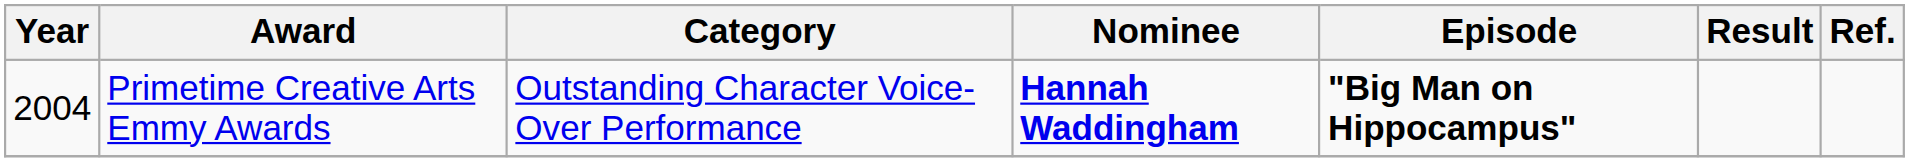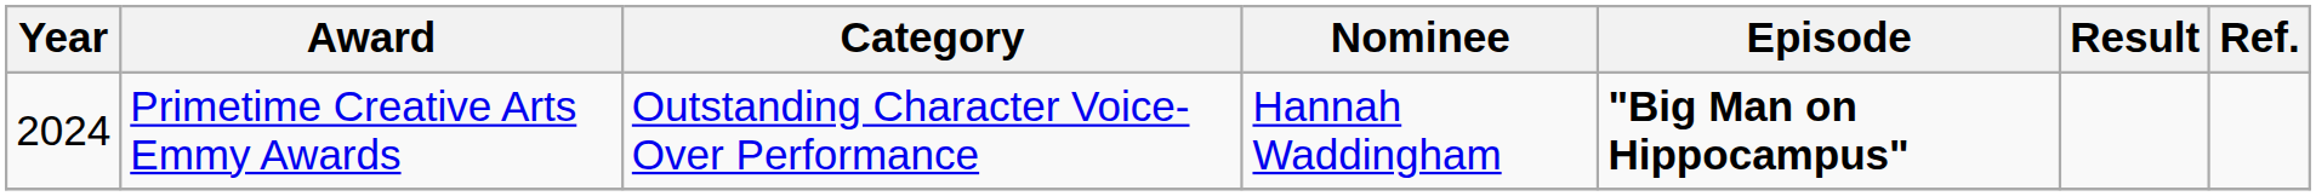Primetime Creative Arts Emmy Awards | Year: 2004 -> 2024
Primetime Creative Arts Emmy Awards | Nominee: bold -> normal
